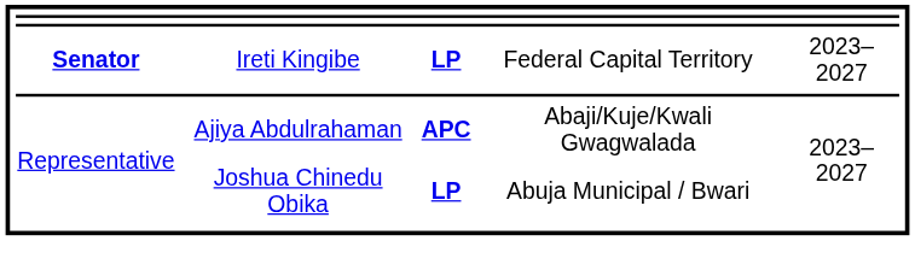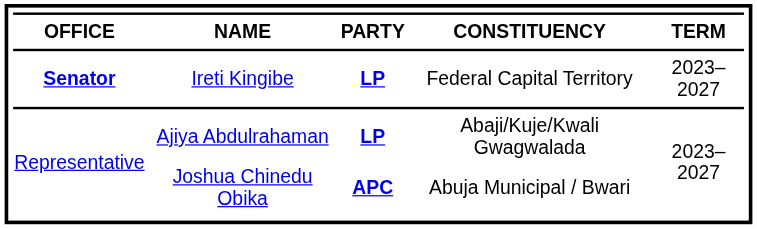+ row: OFFICE | NAME | PARTY | CONSTITUENCY | TERM
Ajiya Abdulrahaman | column 3: APC -> LP
Joshua Chinedu Obika | column 3: LP -> APC
